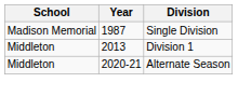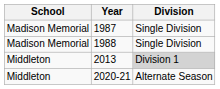+ row: Madison Memorial | 1988 | Single Division
2013 | Division: no background -> lightgrey background
